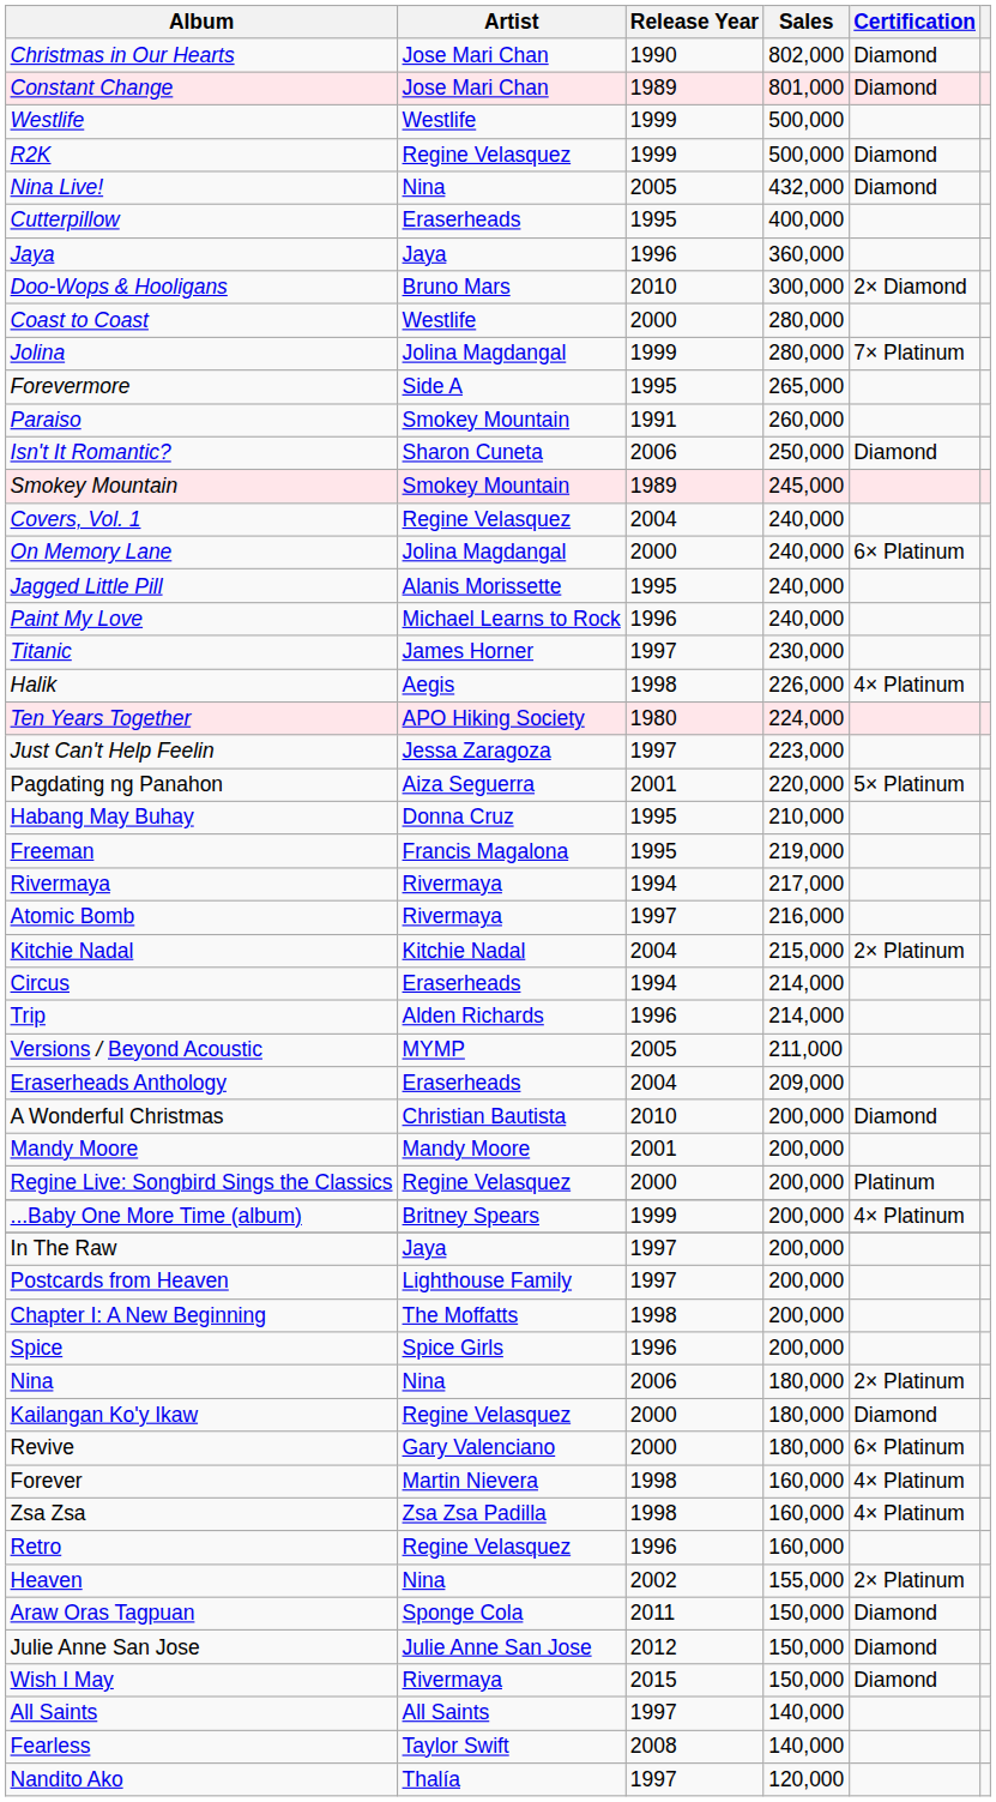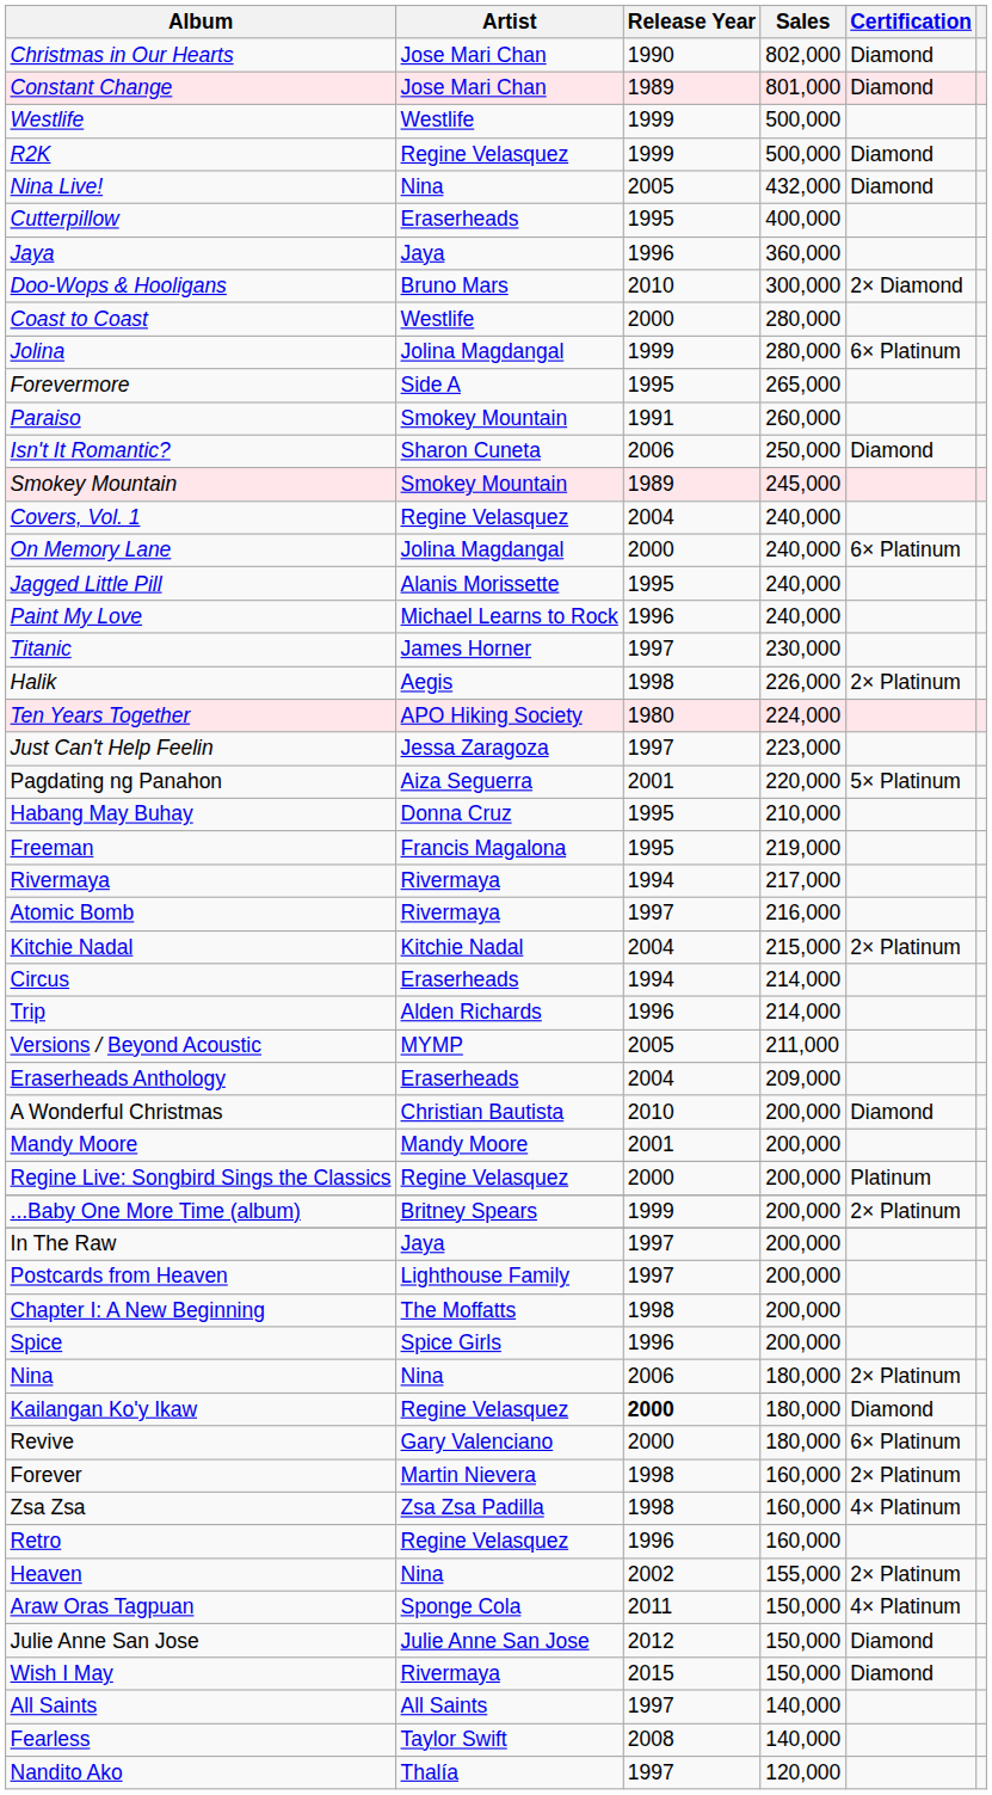Jolina | Certification: 7× Platinum -> 6× Platinum
Halik | Certification: 4× Platinum -> 2× Platinum
...Baby One More Time (album) | Certification: 4× Platinum -> 2× Platinum
Kailangan Ko'y Ikaw | Release Year: normal -> bold
Forever | Certification: 4× Platinum -> 2× Platinum
Araw Oras Tagpuan | Certification: Diamond -> 4× Platinum
